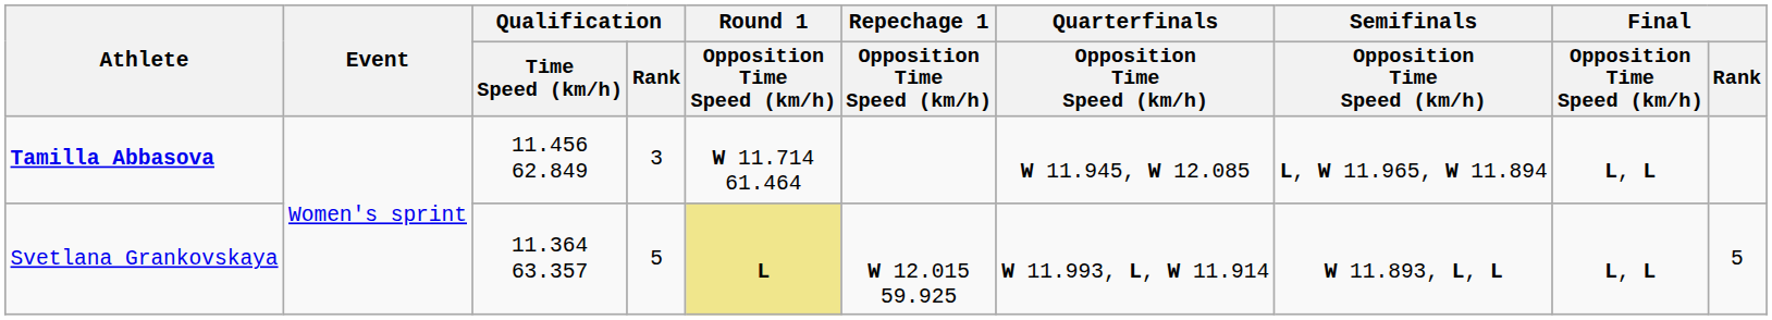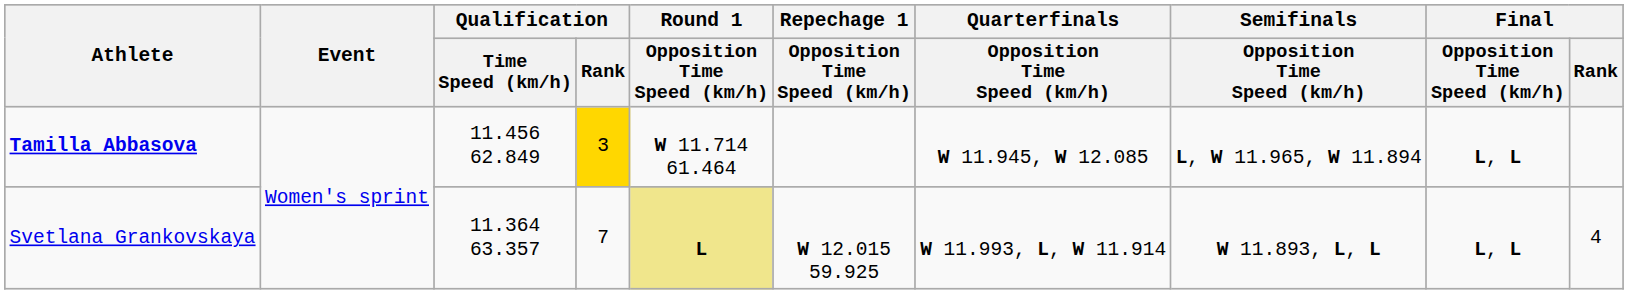Tamilla Abbasova | Qualification / Rank: no background -> gold background
Svetlana Grankovskaya | Qualification / Rank: 5 -> 7
Svetlana Grankovskaya | Final / Rank: 5 -> 4
